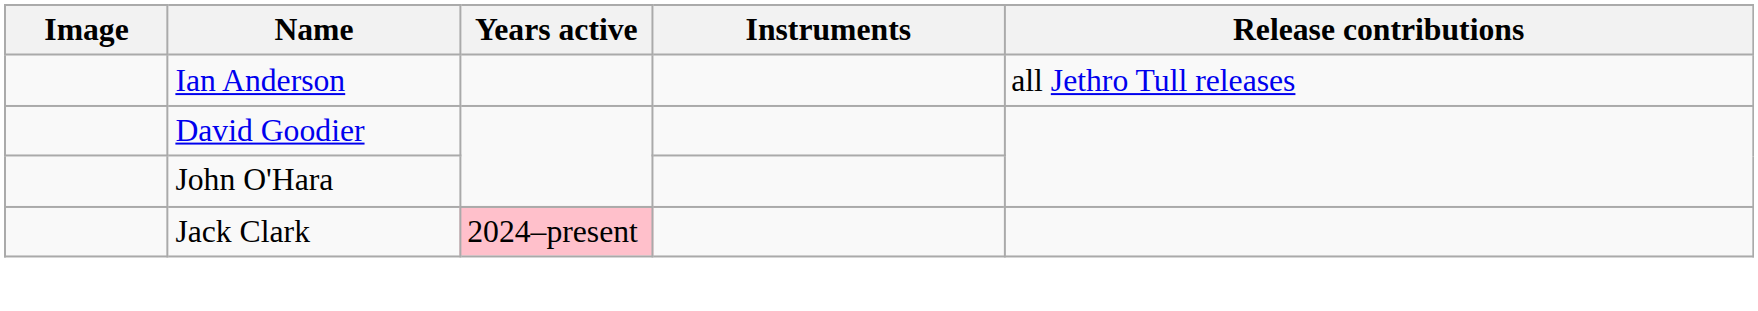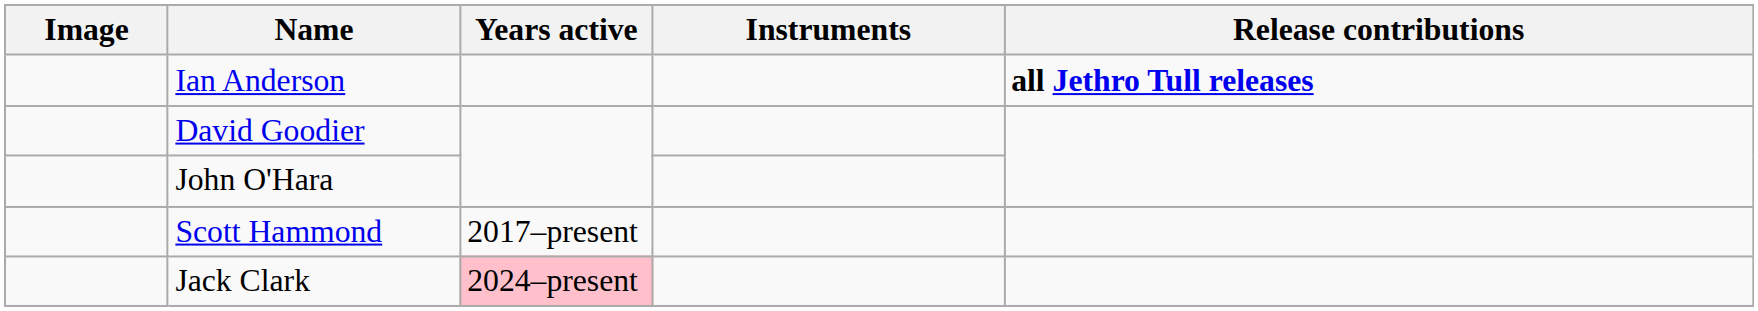Ian Anderson | Release contributions: normal -> bold
+ row: Scott Hammond | 2017–present
